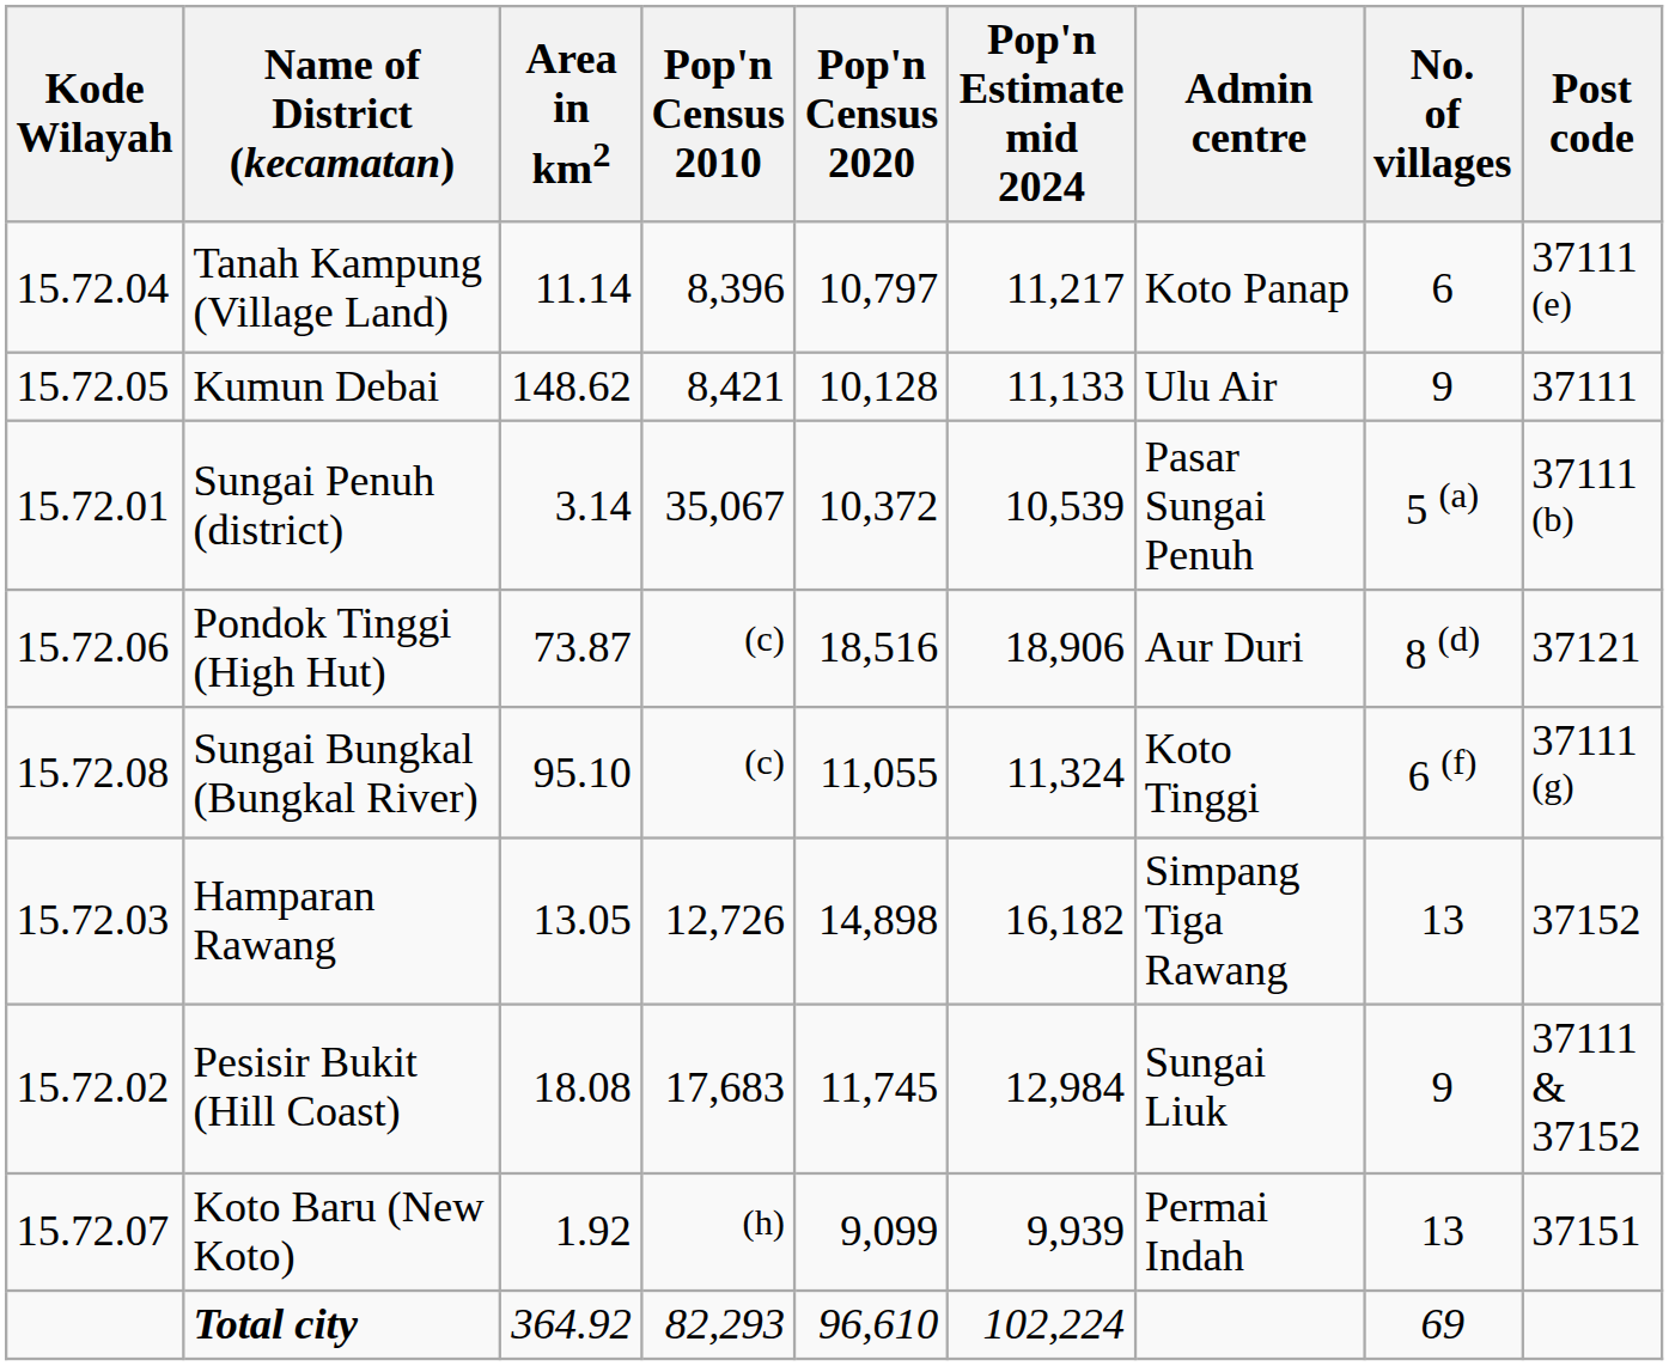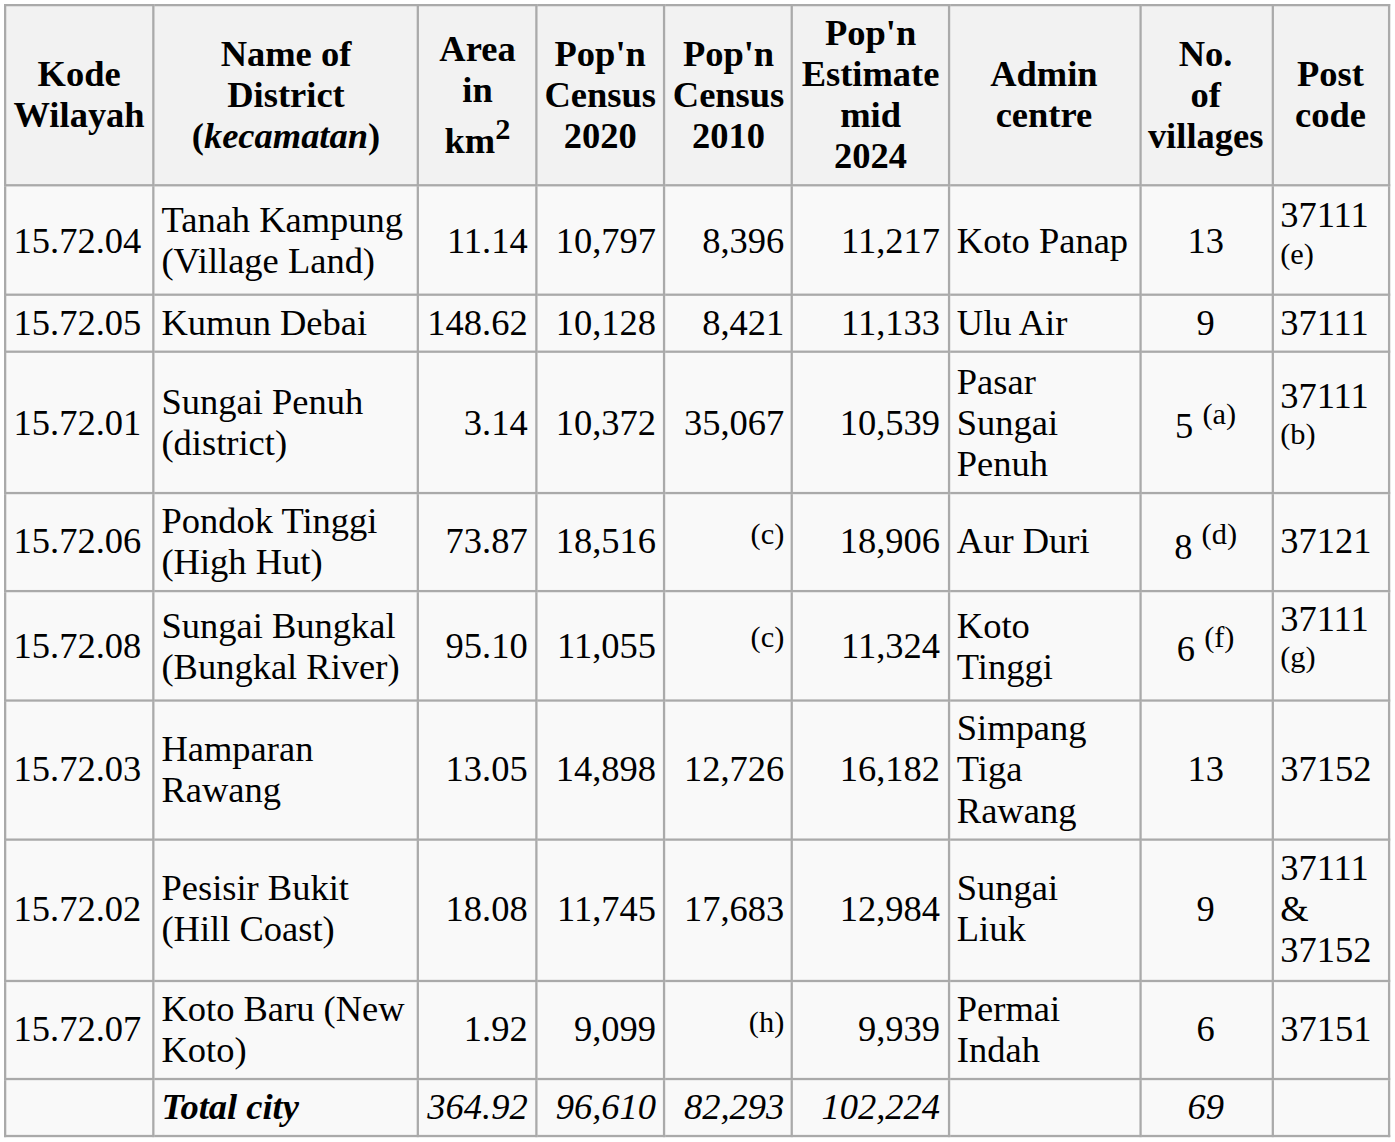columns swapped: Pop'n Census 2010 <-> Pop'n Census 2020
Tanah Kampung (Village Land) | No. of villages: 6 -> 13
Koto Baru (New Koto) | No. of villages: 13 -> 6
